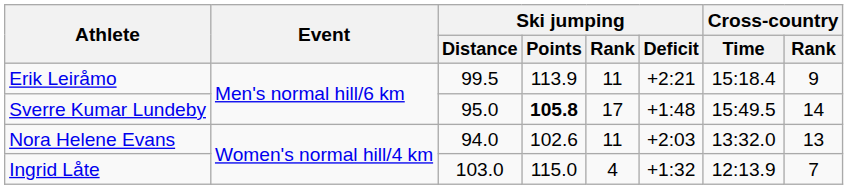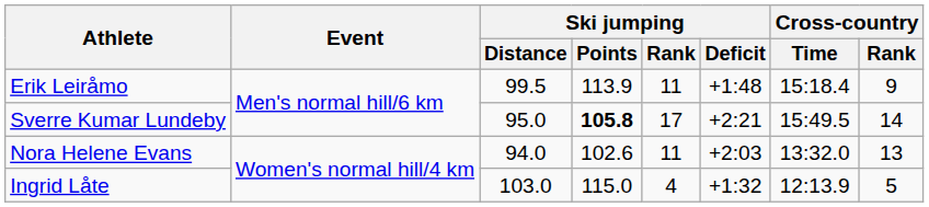Erik Leiråmo | Ski jumping / Deficit: +2:21 -> +1:48
Sverre Kumar Lundeby | Ski jumping / Deficit: +1:48 -> +2:21
Ingrid Låte | Cross-country / Rank: 7 -> 5
